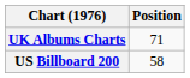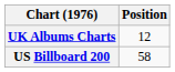UK Albums Charts | Position: 71 -> 12
